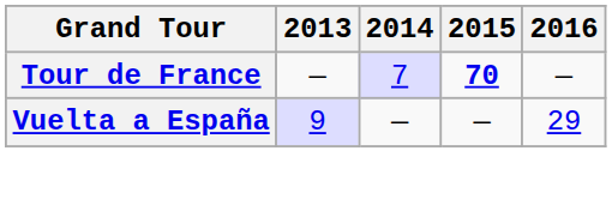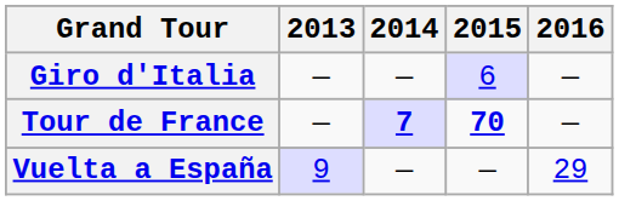+ row: Giro d'Italia | — | — | 6 | —
Tour de France | 2014: normal -> bold
